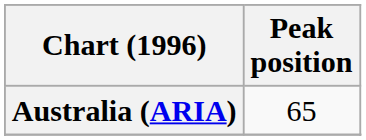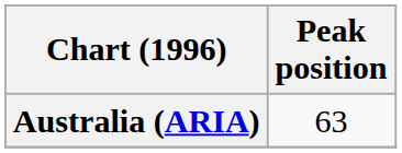Australia (ARIA) | Peak position: 65 -> 63
